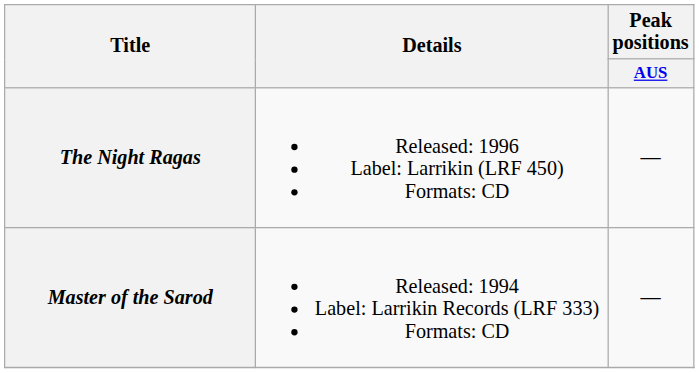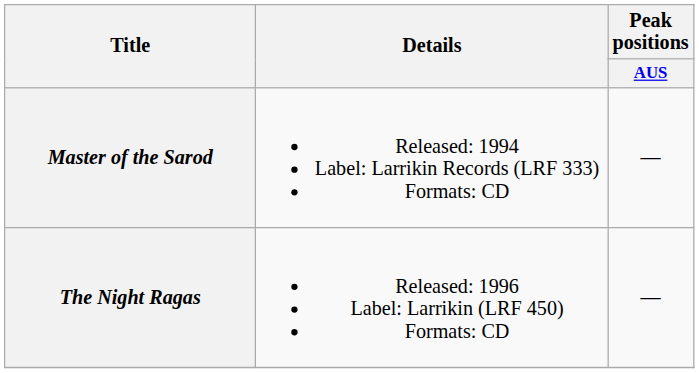rows swapped: Master of the Sarod <-> The Night Ragas
